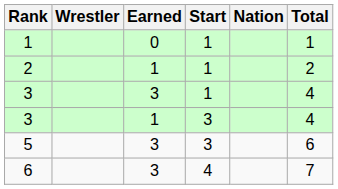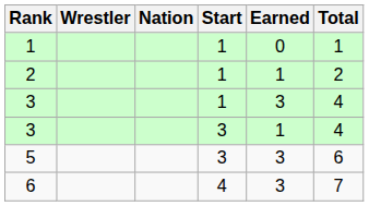columns swapped: Nation <-> Earned
